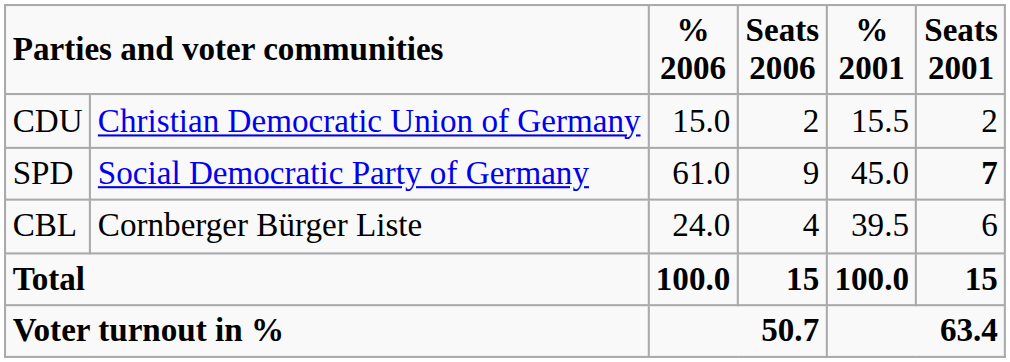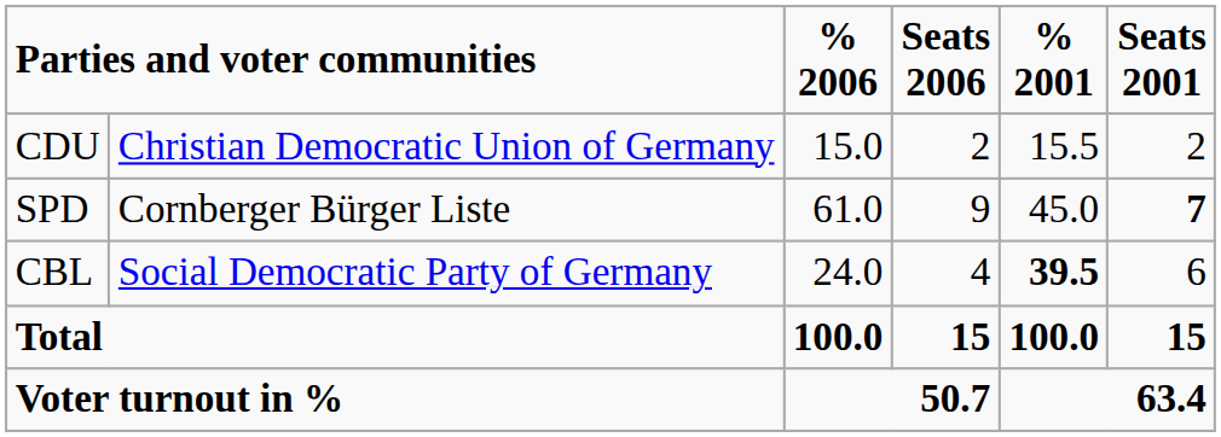SPD | column 2: Social Democratic Party of Germany -> Cornberger Bürger Liste
CBL | column 2: Cornberger Bürger Liste -> Social Democratic Party of Germany
CBL | % 2001: normal -> bold
